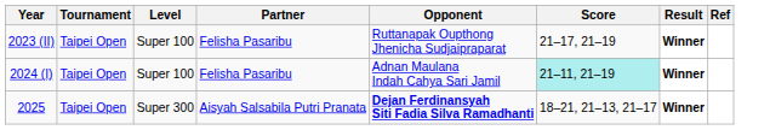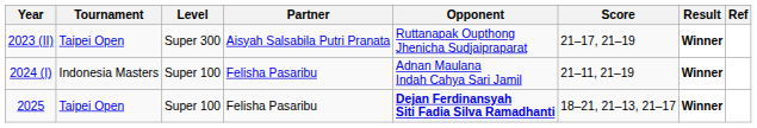2023 (II) | Level: Super 100 -> Super 300
2023 (II) | Partner: Felisha Pasaribu -> Aisyah Salsabila Putri Pranata
2024 (I) | Tournament: Taipei Open -> Indonesia Masters
2024 (I) | Score: paleturquoise background -> no background
2025 | Level: Super 300 -> Super 100
2025 | Partner: Aisyah Salsabila Putri Pranata -> Felisha Pasaribu
